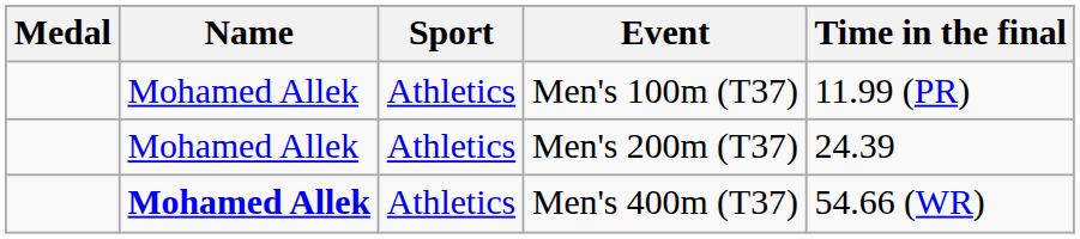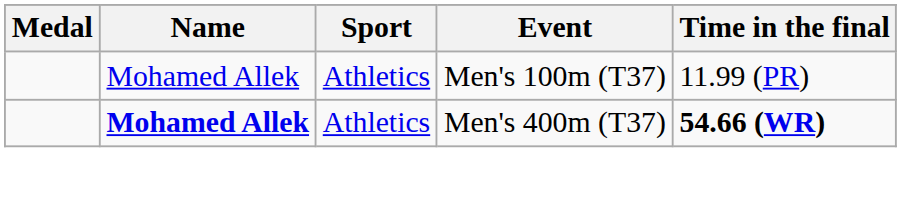- row: Mohamed Allek | Athletics | Men's 200m (T37) | 24.39
Men's 400m (T37) | Time in the final: normal -> bold
